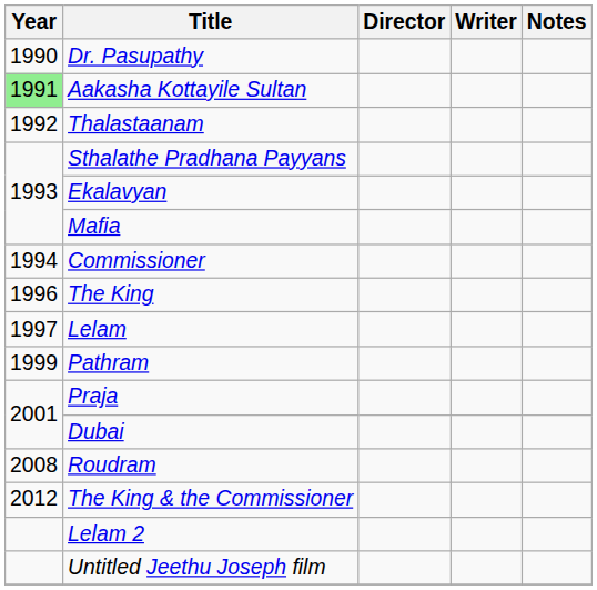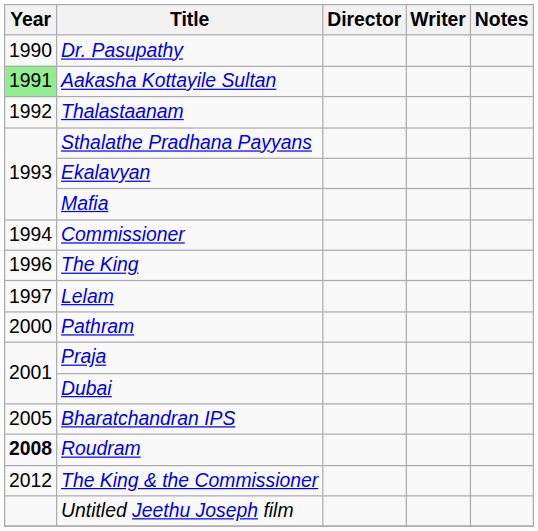Pathram | Year: 1999 -> 2000
+ row: 2005 | Bharatchandran IPS
Roudram | Year: normal -> bold
- row: Lelam 2
